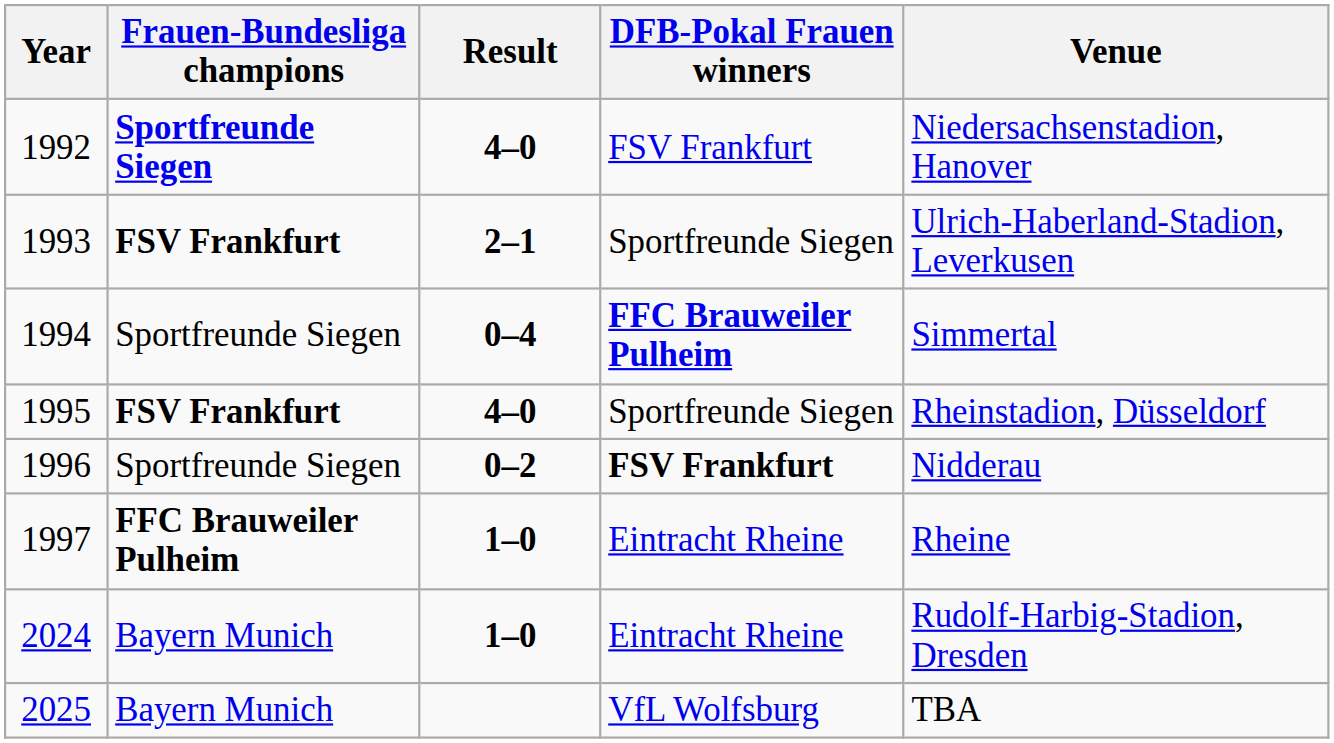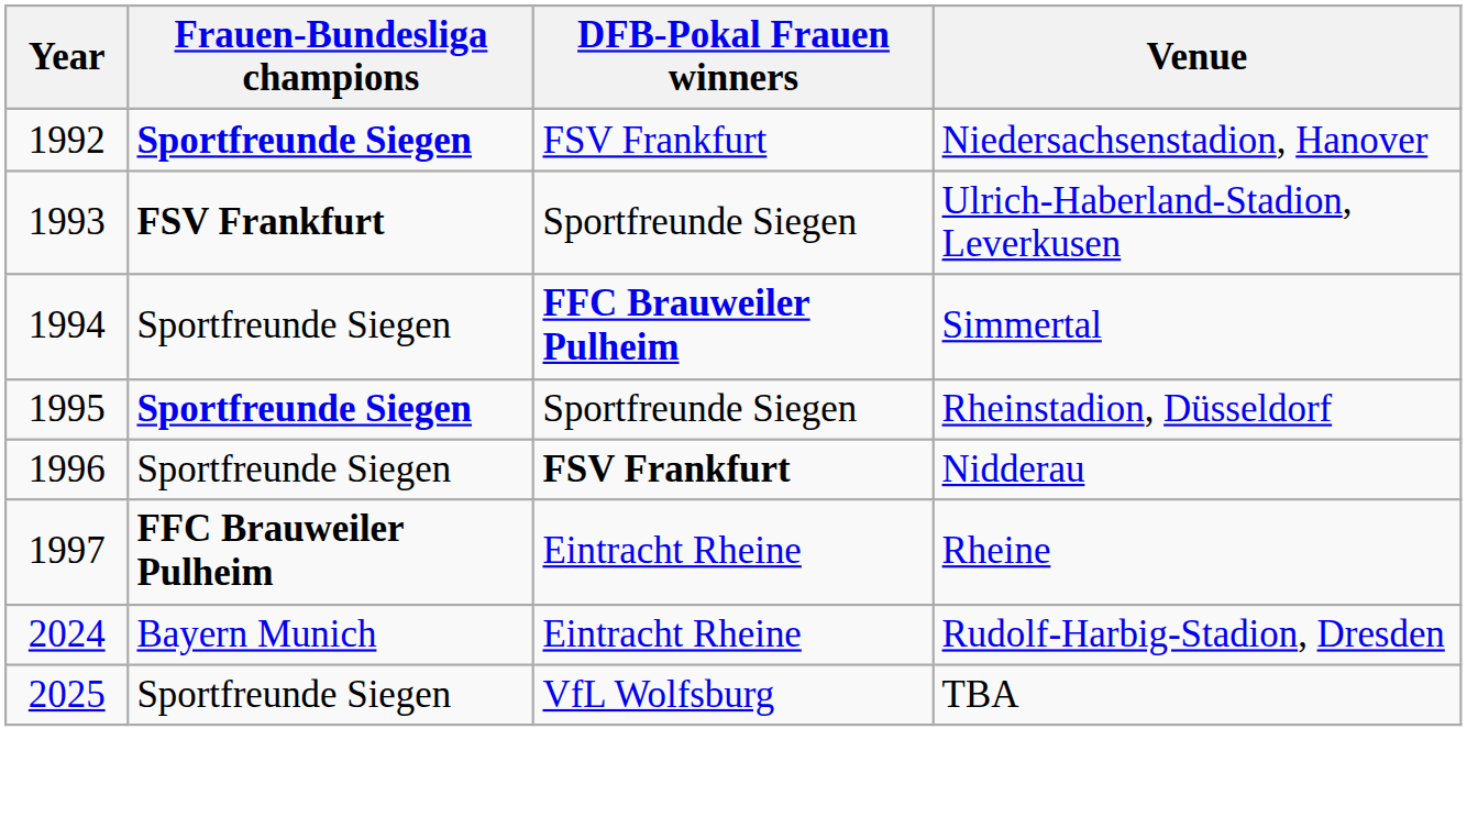- column: Result | 4–0 | 2–1 | 0–4 | 4–0 | 0–2 | 1–0 | 1–0
1995 | Frauen-Bundesliga champions: FSV Frankfurt -> Sportfreunde Siegen
2025 | Frauen-Bundesliga champions: Bayern Munich -> Sportfreunde Siegen
